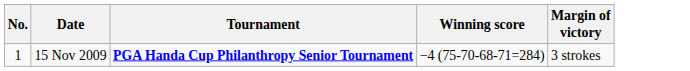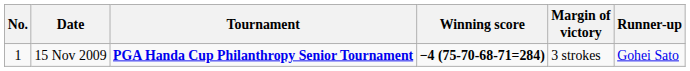+ column: Runner-up | Gohei Sato
15 Nov 2009 | Winning score: normal -> bold
